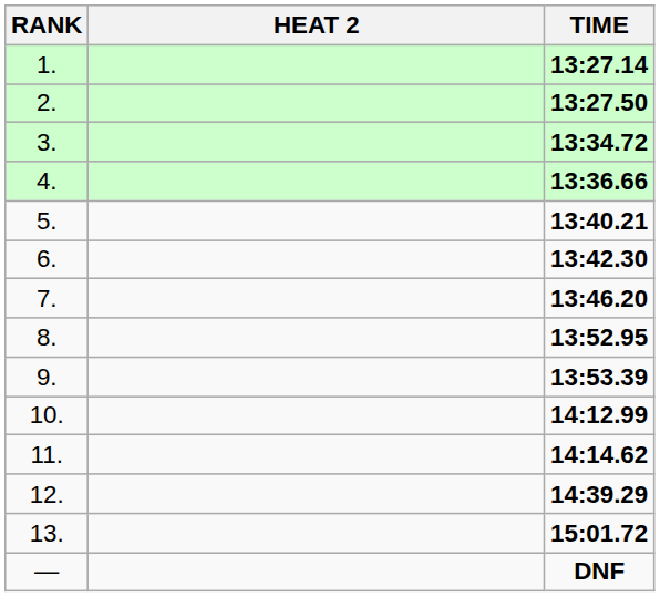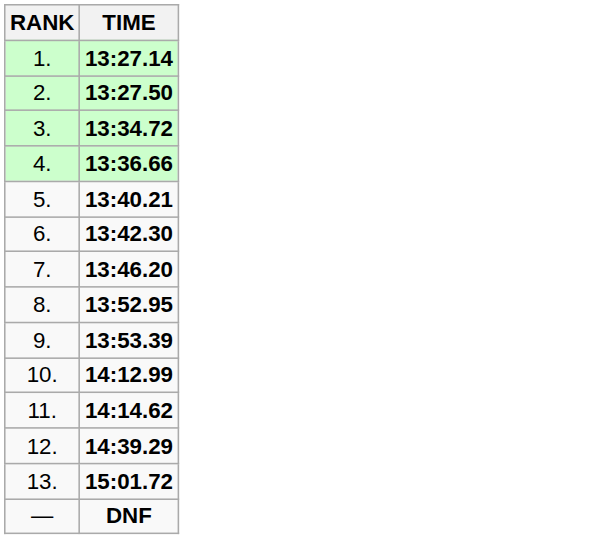- column: HEAT 2
